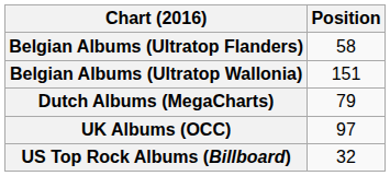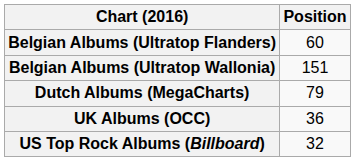Belgian Albums (Ultratop Flanders) | Position: 58 -> 60
UK Albums (OCC) | Position: 97 -> 36
